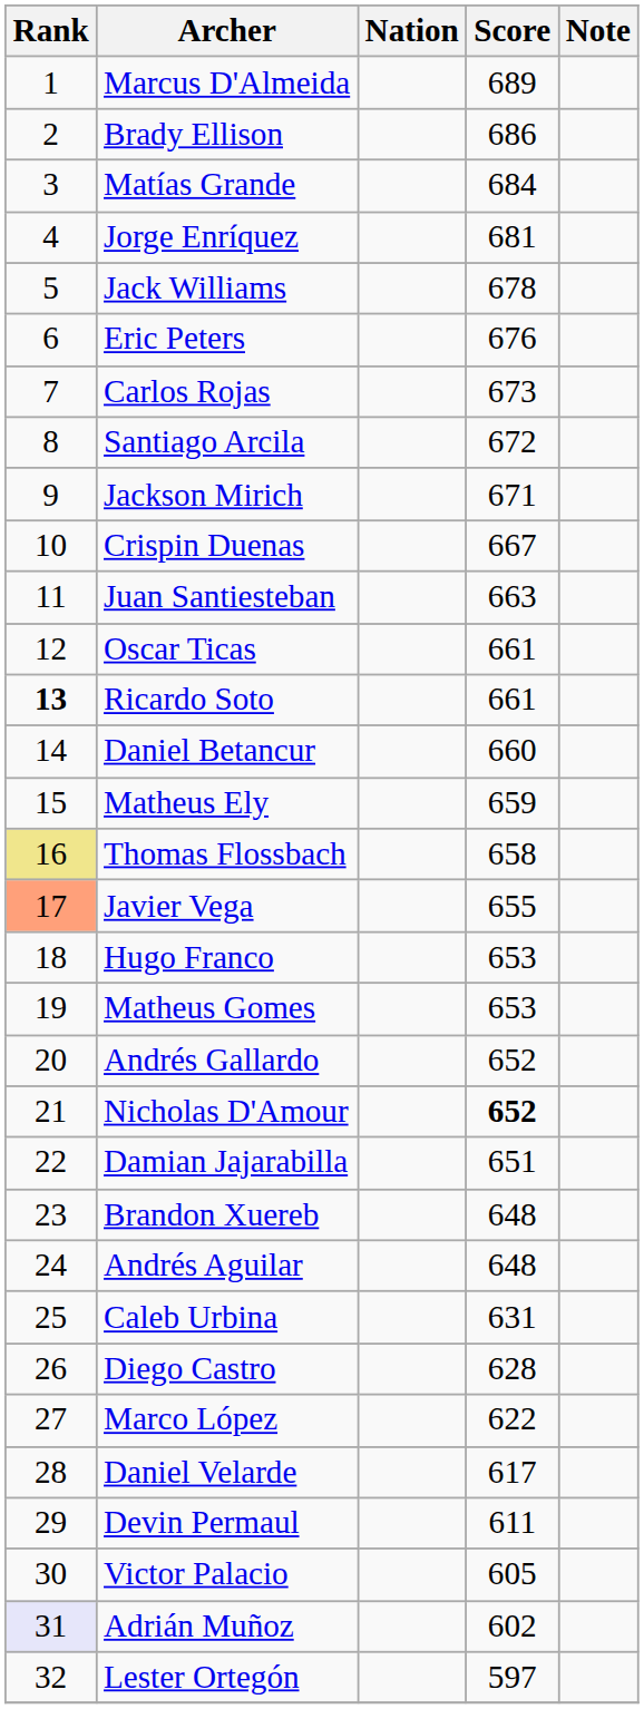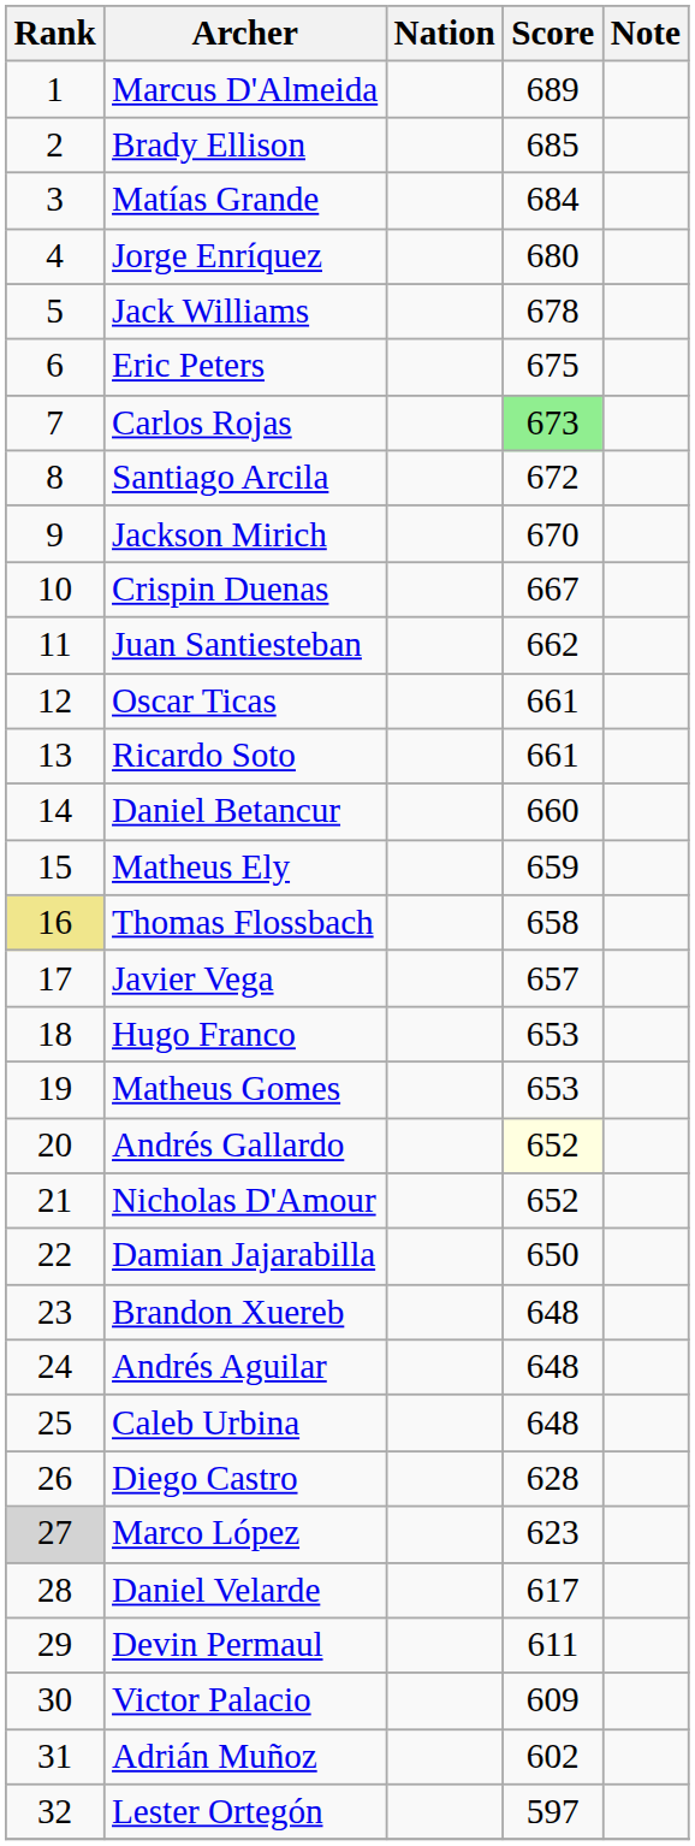Brady Ellison | Score: 686 -> 685
Jorge Enríquez | Score: 681 -> 680
Eric Peters | Score: 676 -> 675
Carlos Rojas | Score: no background -> lightgreen background
Jackson Mirich | Score: 671 -> 670
Juan Santiesteban | Score: 663 -> 662
Ricardo Soto | Rank: bold -> normal
Javier Vega | Rank: lightsalmon background -> no background
Javier Vega | Score: 655 -> 657
Andrés Gallardo | Score: no background -> lightyellow background
Nicholas D'Amour | Score: bold -> normal
Damian Jajarabilla | Score: 651 -> 650
Caleb Urbina | Score: 631 -> 648
Marco López | Rank: no background -> lightgrey background
Marco López | Score: 622 -> 623
Victor Palacio | Score: 605 -> 609
Adrián Muñoz | Rank: lavender background -> no background
